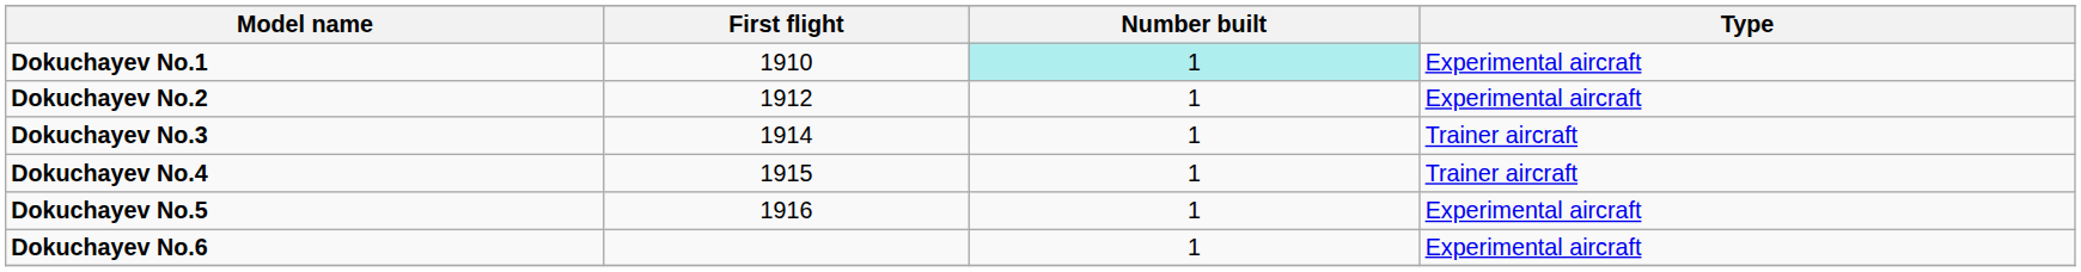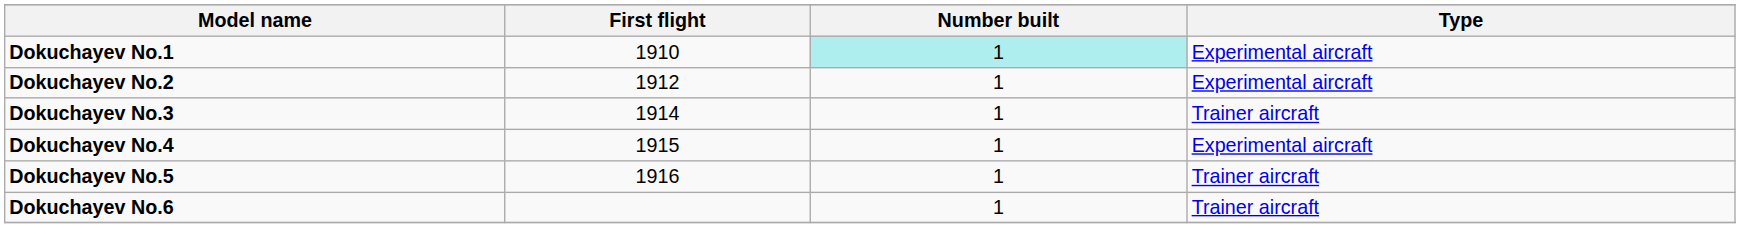Dokuchayev No.4 | Type: Trainer aircraft -> Experimental aircraft
Dokuchayev No.5 | Type: Experimental aircraft -> Trainer aircraft
Dokuchayev No.6 | Type: Experimental aircraft -> Trainer aircraft
